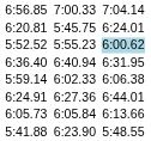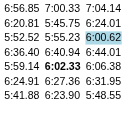6:36.40 | column 7: 6:31.95 -> 6:44.01
5:59.14 | column 5: normal -> bold
6:24.91 | column 7: 6:44.01 -> 6:31.95
- row: 6:05.73 | 6:05.84 | 6:13.66
